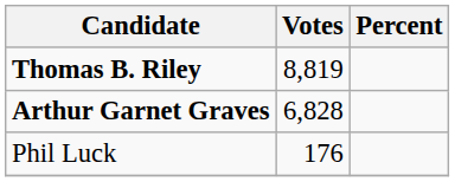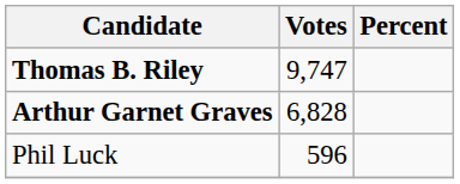Thomas B. Riley | Votes: 8,819 -> 9,747
Phil Luck | Votes: 176 -> 596
